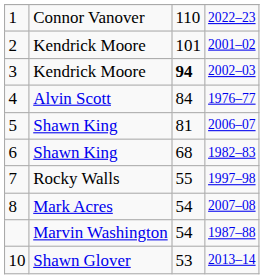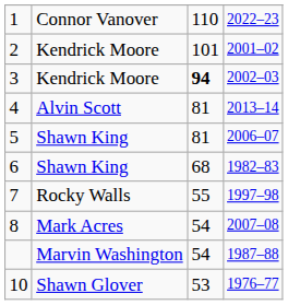4 | column 3: 84 -> 81
4 | column 4: 1976–77 -> 2013–14
10 | column 4: 2013–14 -> 1976–77
